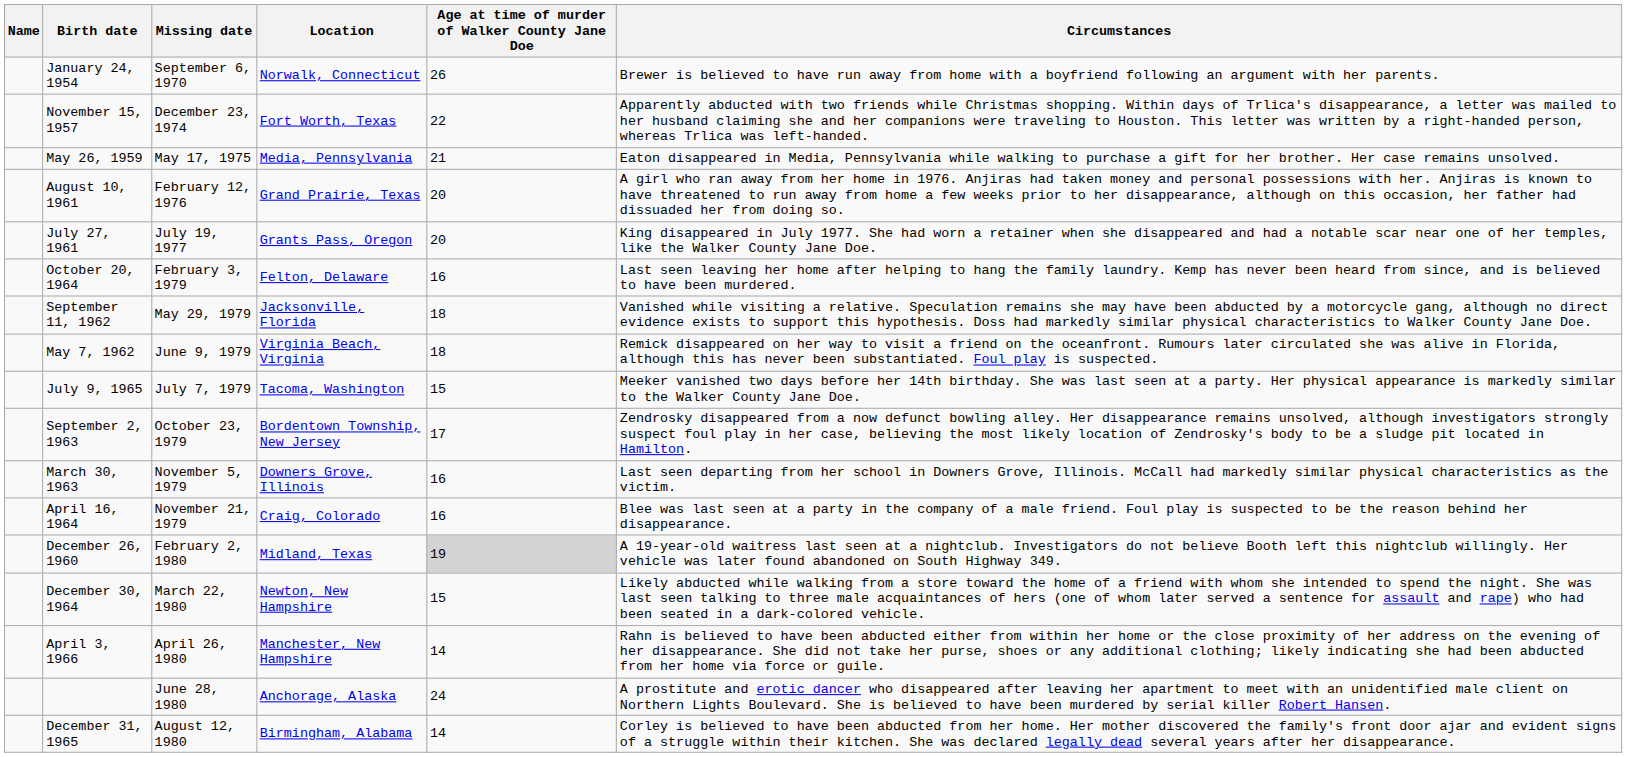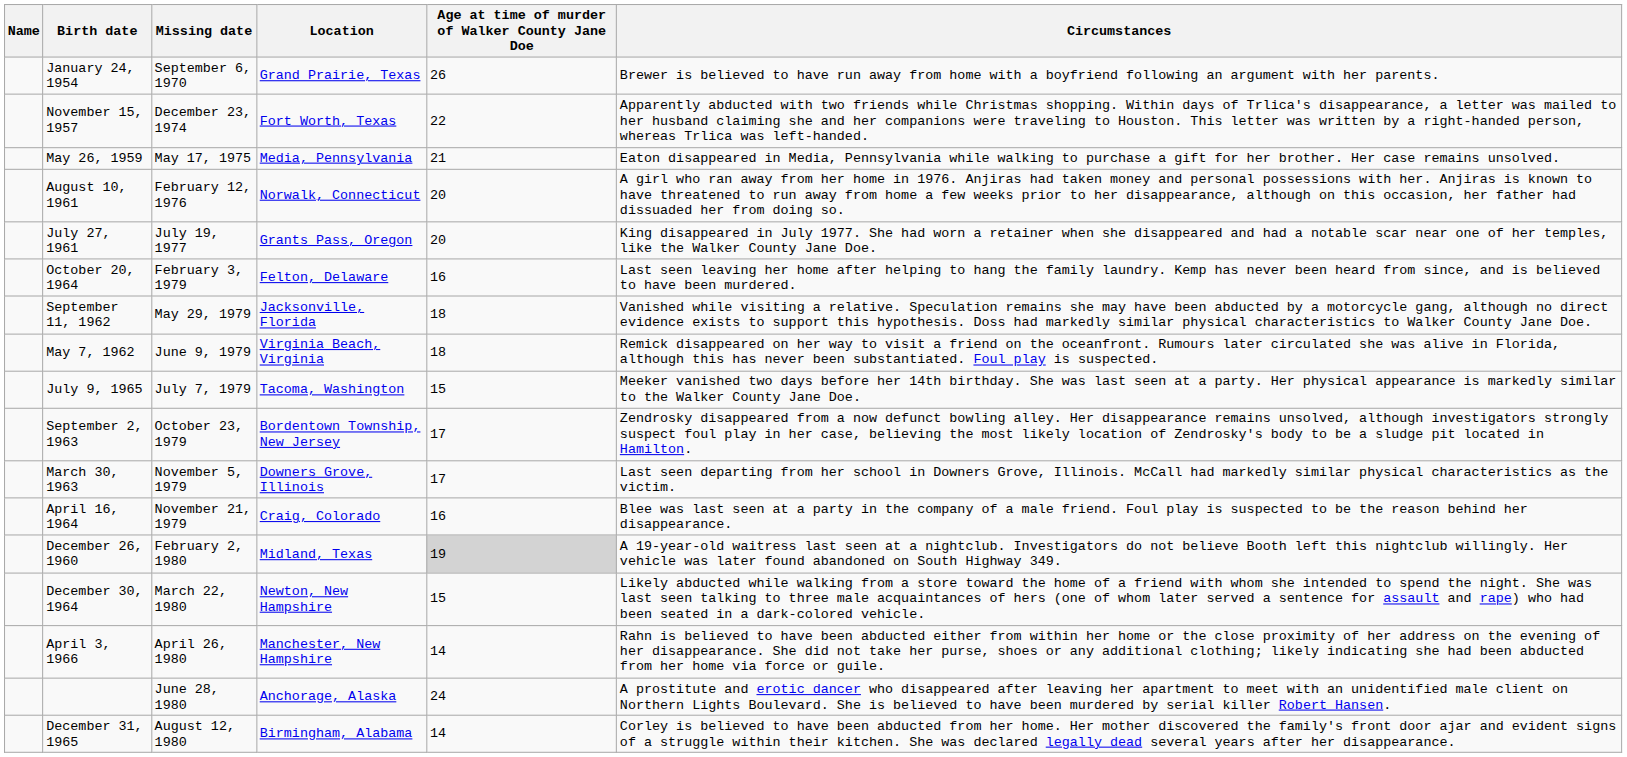January 24, 1954 | Location: Norwalk, Connecticut -> Grand Prairie, Texas
August 10, 1961 | Location: Grand Prairie, Texas -> Norwalk, Connecticut
March 30, 1963 | Age at time of murder of Walker County Jane Doe: 16 -> 17
